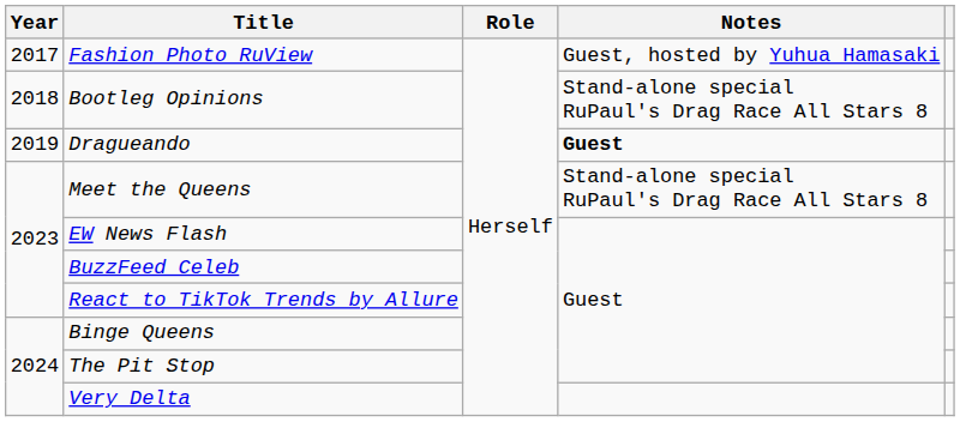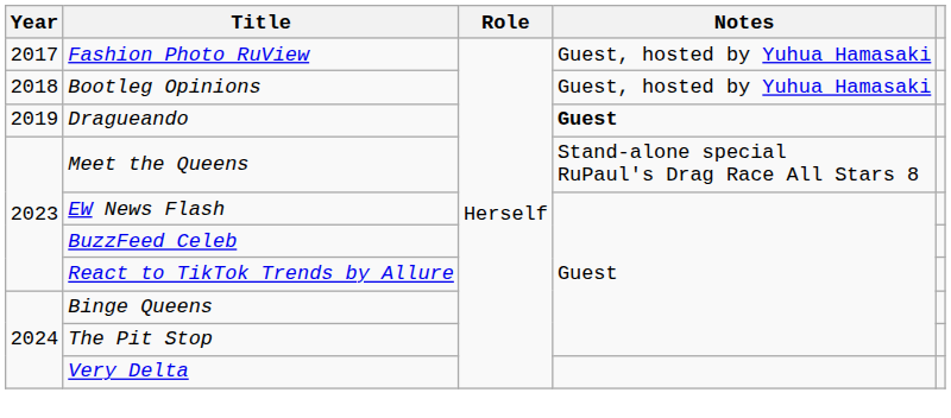Bootleg Opinions | Notes: Stand-alone special RuPaul's Drag Race All Stars 8 -> Guest, hosted by Yuhua Hamasaki
